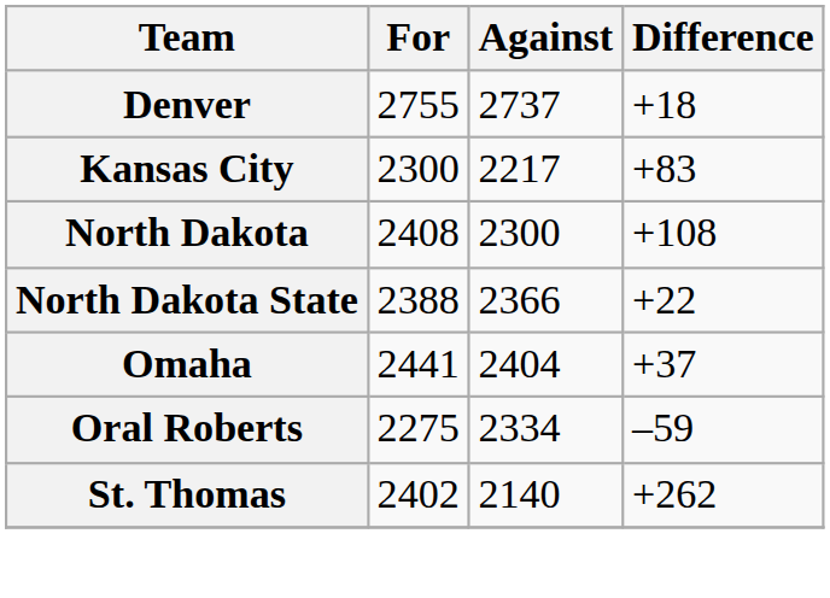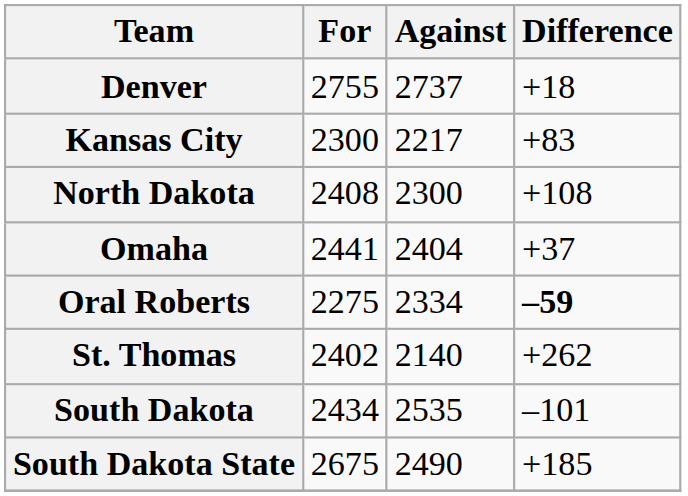- row: North Dakota State | 2388 | 2366 | +22
Oral Roberts | Difference: normal -> bold
+ row: South Dakota | 2434 | 2535 | –101
+ row: South Dakota State | 2675 | 2490 | +185
